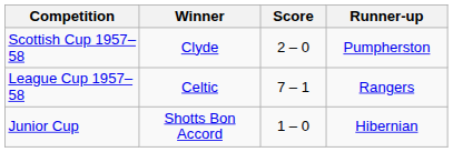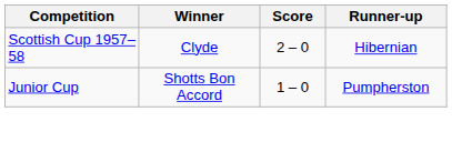Scottish Cup 1957–58 | Runner-up: Pumpherston -> Hibernian
- row: League Cup 1957–58 | Celtic | 7 – 1 | Rangers
Junior Cup | Runner-up: Hibernian -> Pumpherston
